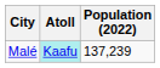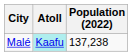Malé | Population (2022): 137,239 -> 137,238
